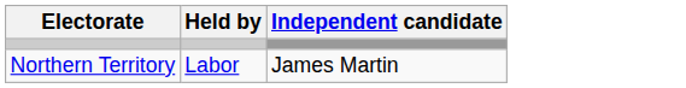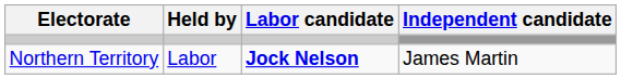+ column: Labor candidate | Jock Nelson
